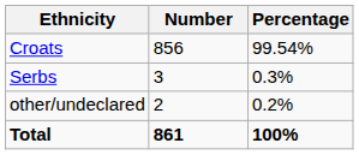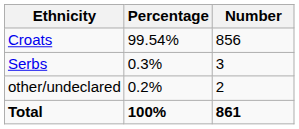columns swapped: Number <-> Percentage
